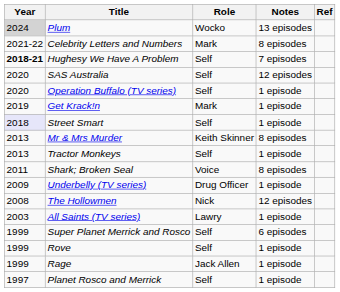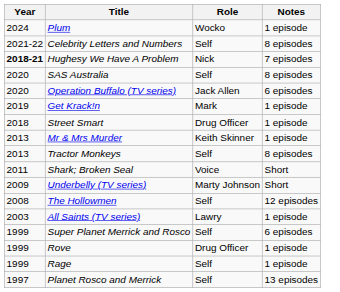- column: Ref
Plum | Year: lightgrey background -> no background
Plum | Notes: 13 episodes -> 1 episode
Celebrity Letters and Numbers | Role: Mark -> Self
Hughesy We Have A Problem | Role: Self -> Nick
SAS Australia | Notes: 12 episodes -> 8 episodes
Operation Buffalo (TV series) | Role: Self -> Jack Allen
Operation Buffalo (TV series) | Notes: 1 episode -> 6 episodes
Street Smart | Year: lavender background -> no background
Street Smart | Role: Self -> Drug Officer
Mr & Mrs Murder | Notes: 8 episodes -> 1 episode
Tractor Monkeys | Notes: 1 episode -> 8 episodes
Shark; Broken Seal | Notes: 8 episodes -> Short
Underbelly (TV series) | Role: Drug Officer -> Marty Johnson
Underbelly (TV series) | Notes: 1 episode -> Short
The Hollowmen | Role: Nick -> Self
Rove | Role: Self -> Drug Officer
Rage | Role: Jack Allen -> Self
Planet Rosco and Merrick | Notes: 1 episode -> 13 episodes
